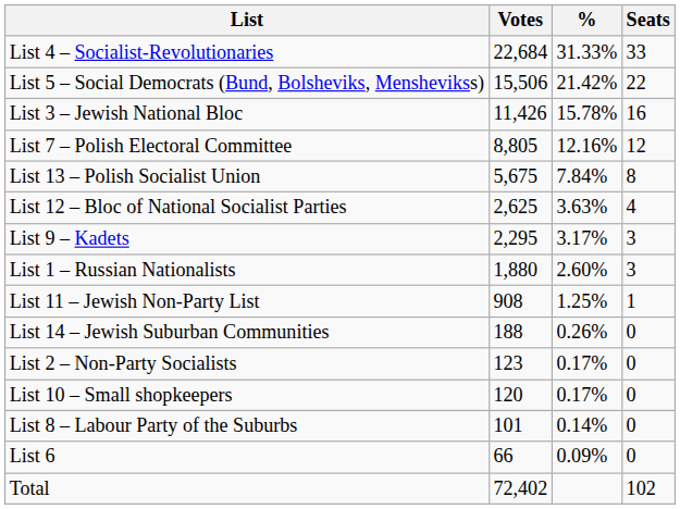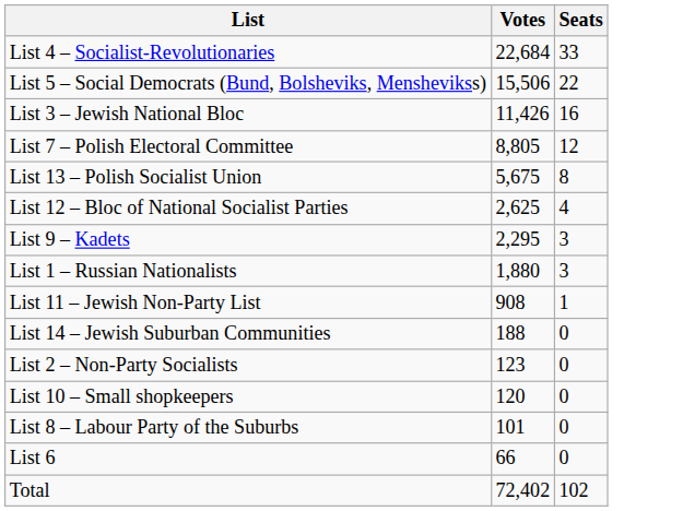- column: % | 31.33% | 21.42% | 15.78% | 12.16% | 7.84% | 3.63% | 3.17% | 2.60% | 1.25% | 0.26% | 0.17% | 0.17% | 0.14% | 0.09%
